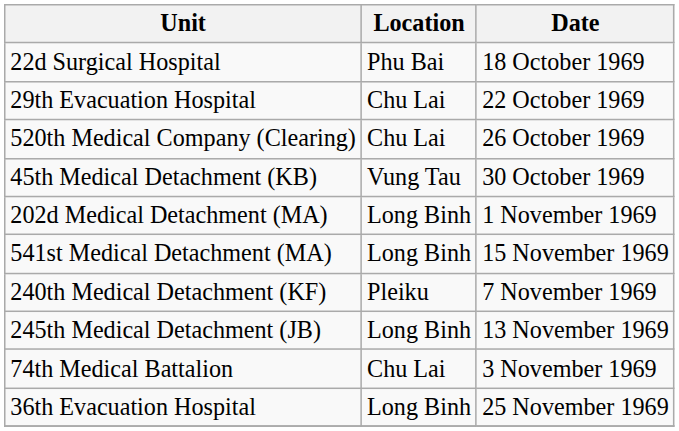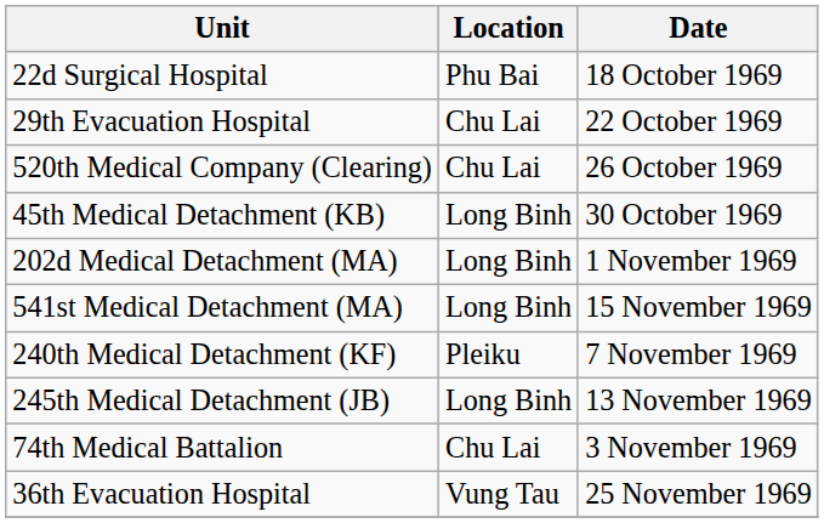45th Medical Detachment (KB) | Location: Vung Tau -> Long Binh
36th Evacuation Hospital | Location: Long Binh -> Vung Tau
